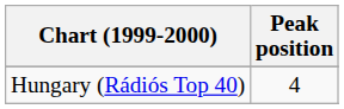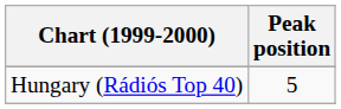Hungary (Rádiós Top 40) | Peak position: 4 -> 5
